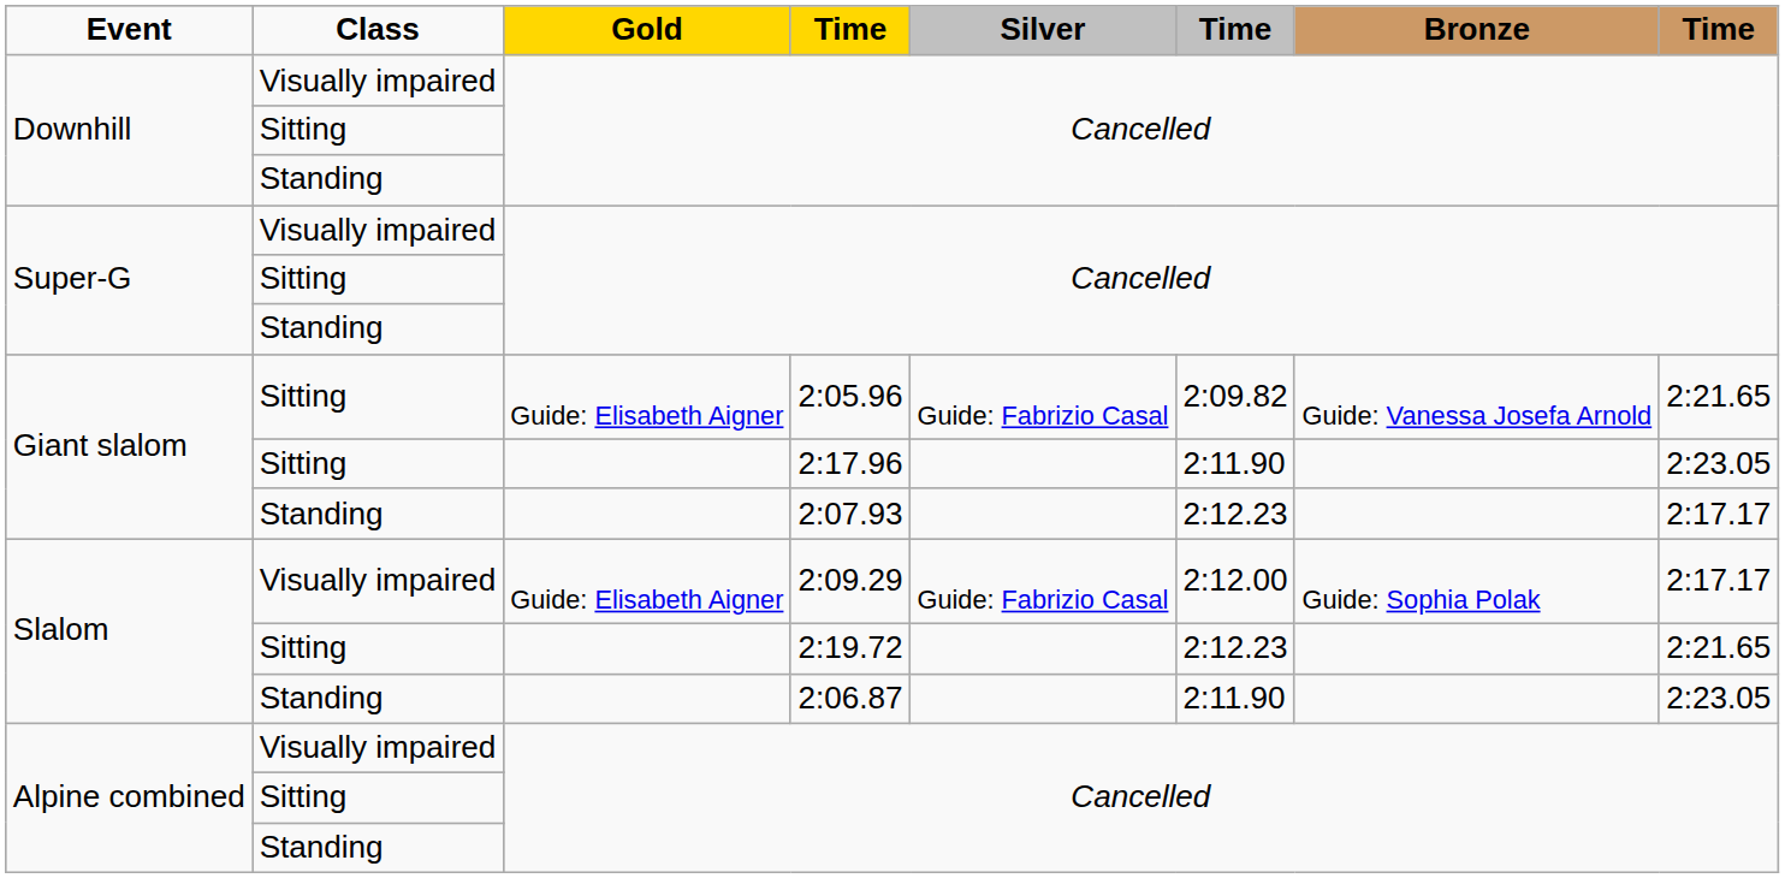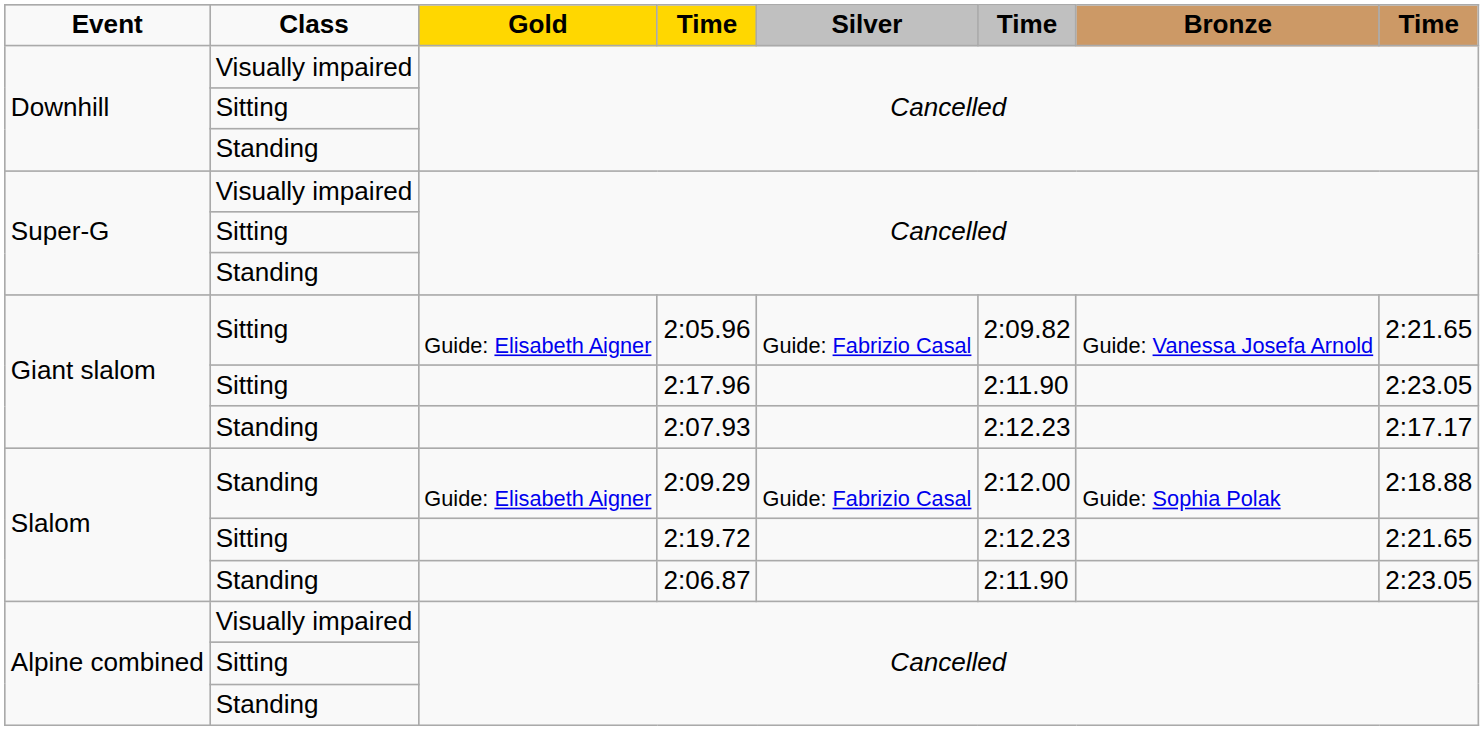2:09.29 | Class: Visually impaired -> Standing
2:09.29 | column 8: 2:17.17 -> 2:18.88
